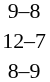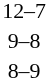rows swapped: 9–8 <-> 12–7
